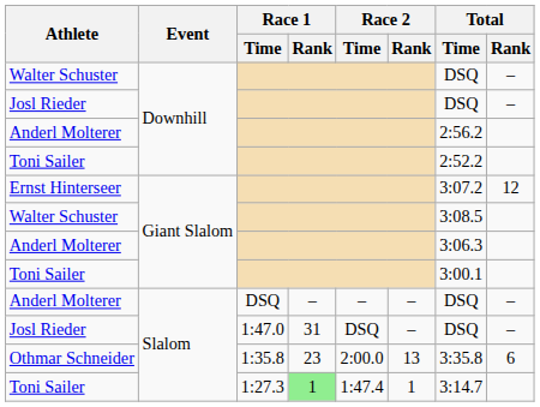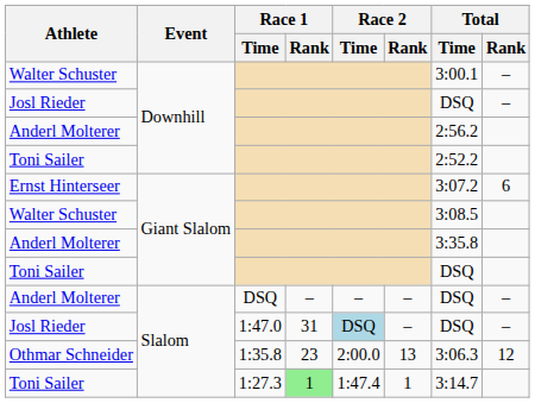Walter Schuster / Downhill | Total / Time: DSQ -> 3:00.1
Ernst Hinterseer | Total / Rank: 12 -> 6
Anderl Molterer / Giant Slalom | Total / Time: 3:06.3 -> 3:35.8
Toni Sailer / Giant Slalom | Total / Time: 3:00.1 -> DSQ
Josl Rieder / Slalom | Race 2 / Time: no background -> lightblue background
Othmar Schneider | Total / Time: 3:35.8 -> 3:06.3
Othmar Schneider | Total / Rank: 6 -> 12
